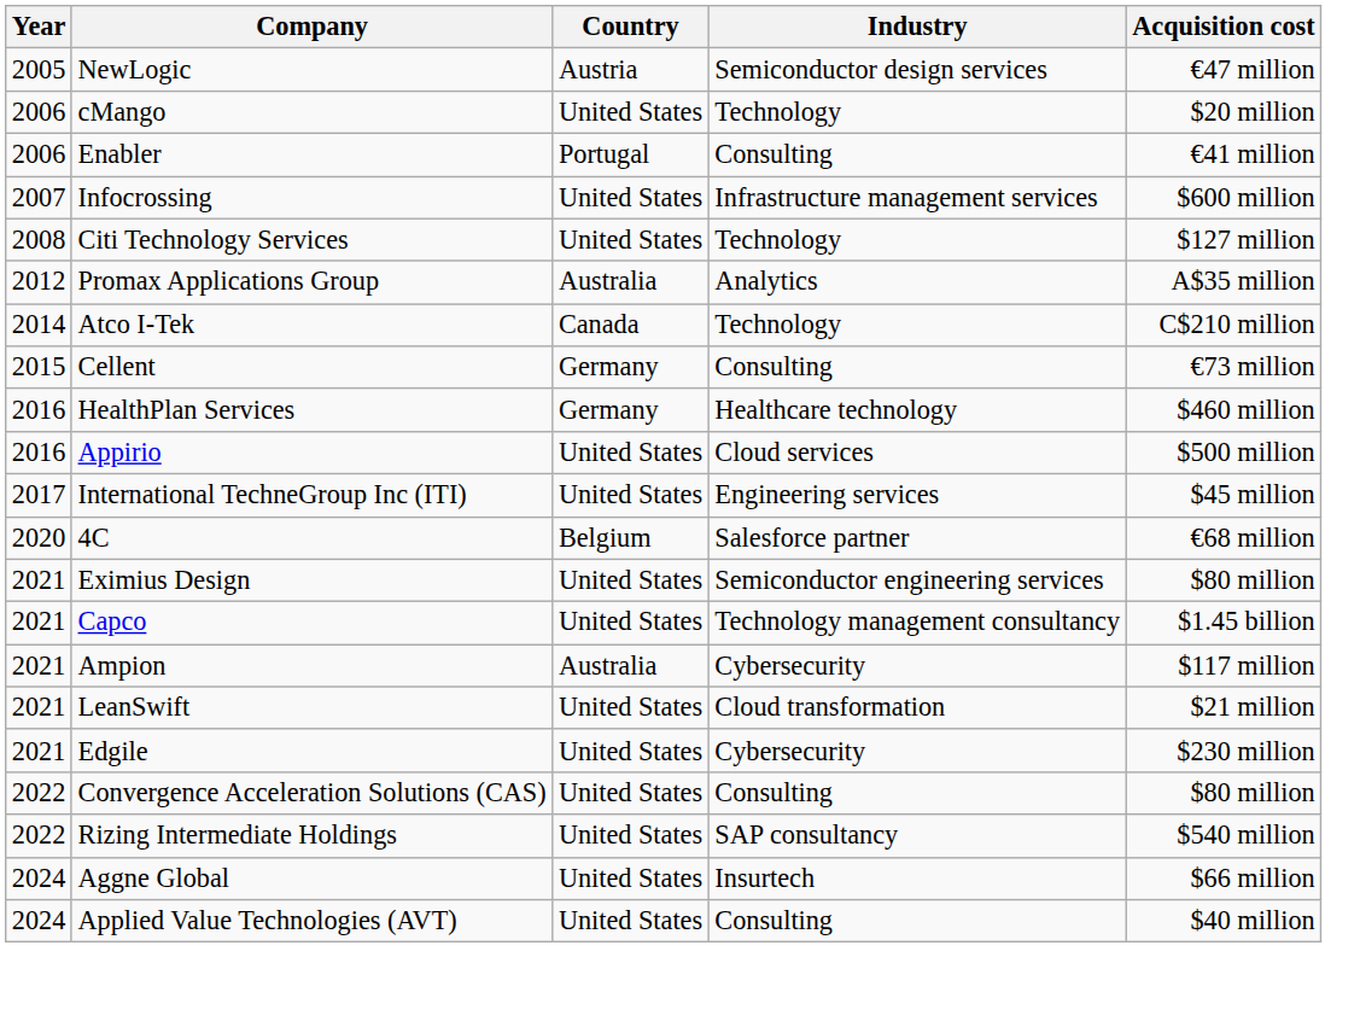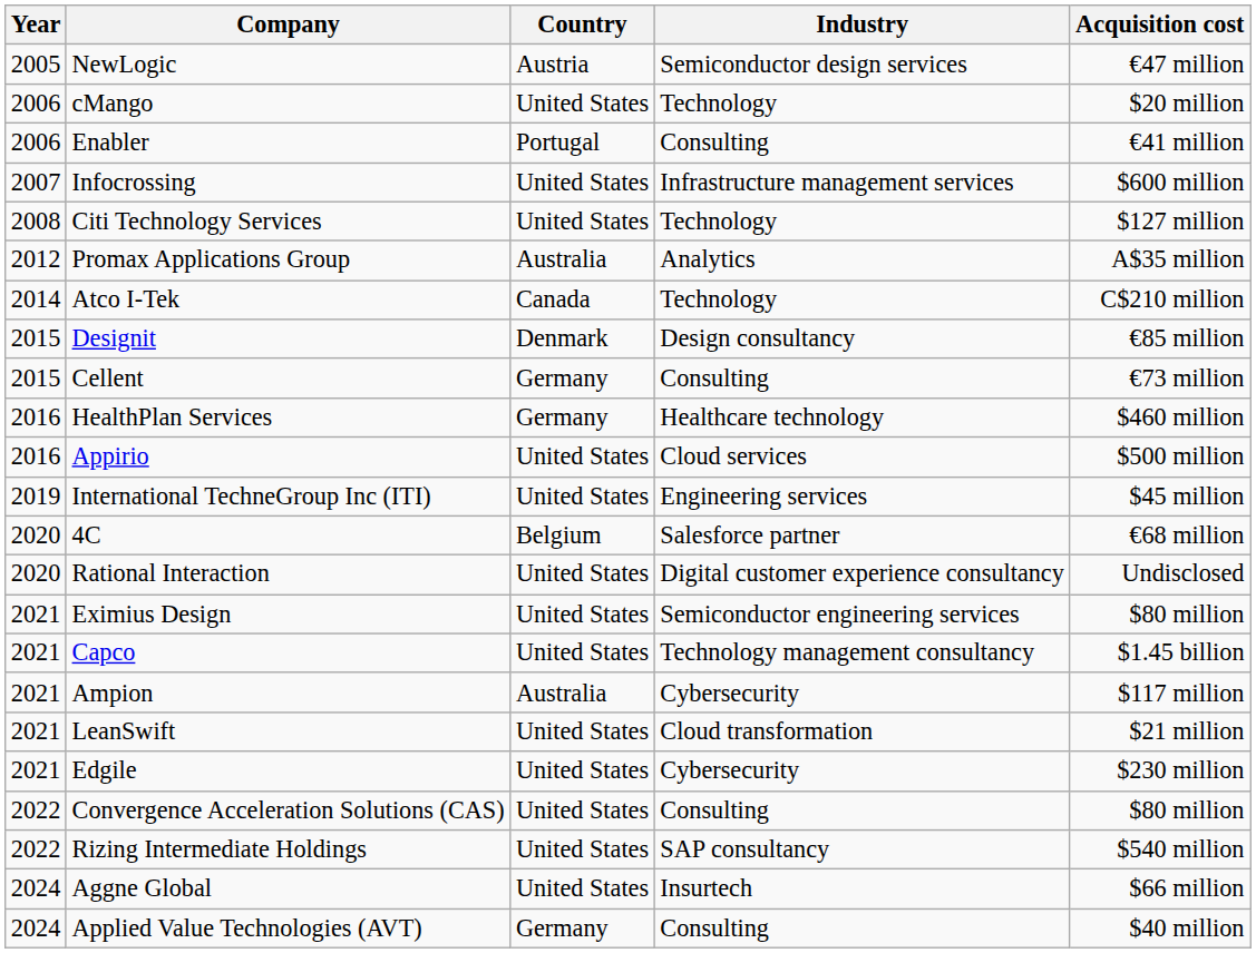+ row: 2015 | Designit | Denmark | Design consultancy | €85 million
International TechneGroup Inc (ITI) | Year: 2017 -> 2019
+ row: 2020 | Rational Interaction | United States | Digital customer experience consultancy | Undisclosed
Applied Value Technologies (AVT) | Country: United States -> Germany
